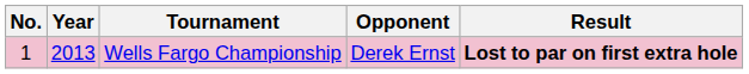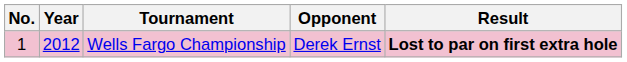Wells Fargo Championship | Year: 2013 -> 2012
